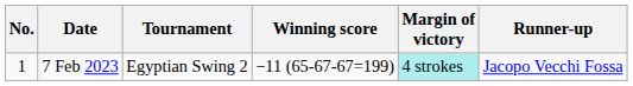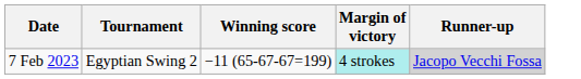- column: No. | 1
7 Feb 2023 | Runner-up: no background -> lightgrey background
